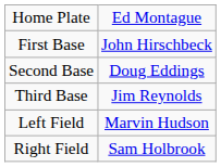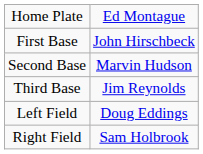Second Base | column 2: Doug Eddings -> Marvin Hudson
Left Field | column 2: Marvin Hudson -> Doug Eddings
